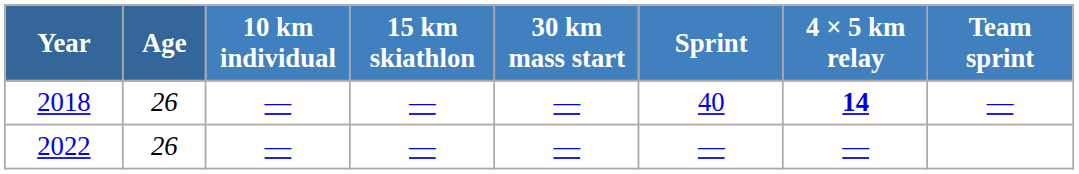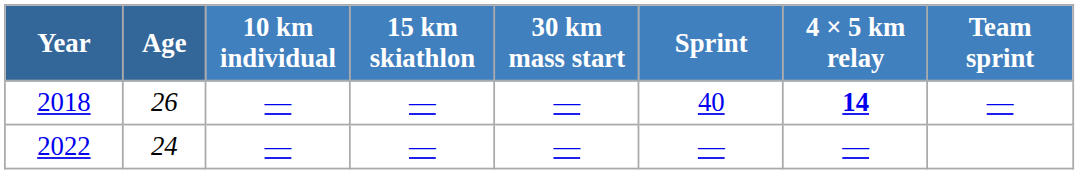2022 | Age: 26 -> 24
